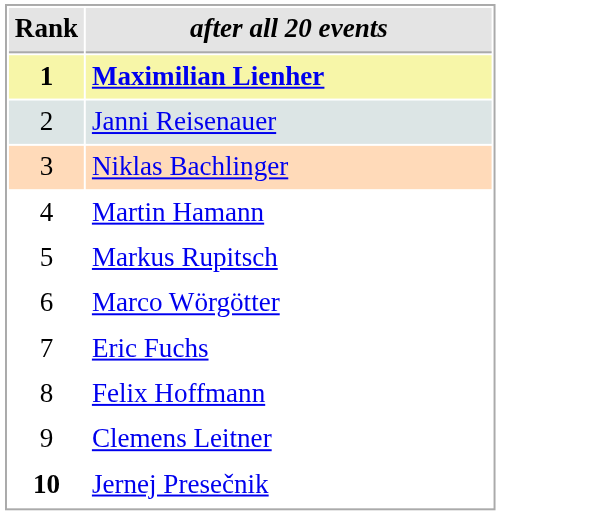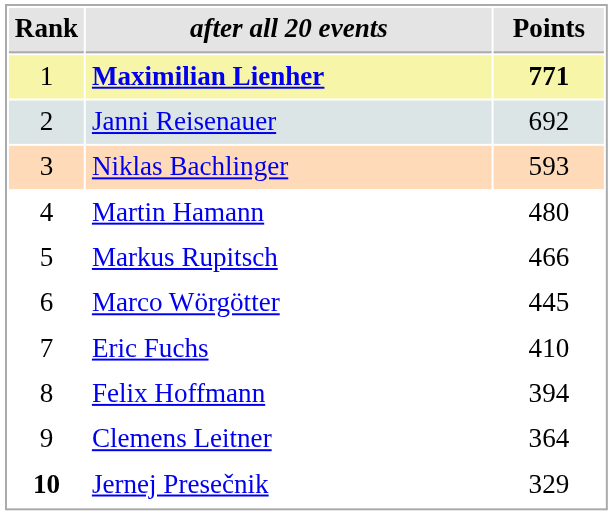+ column: Points | 771 | 692 | 593 | 480 | 466 | 445 | 410 | 394 | 364 | 329
Maximilian Lienher | Rank: bold -> normal
